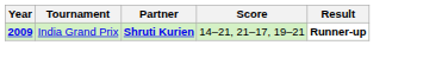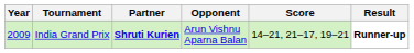+ column: Opponent | Arun Vishnu Aparna Balan
India Grand Prix | Year: bold -> normal
